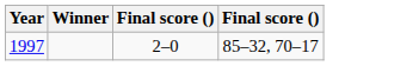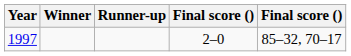+ column: Runner-up
